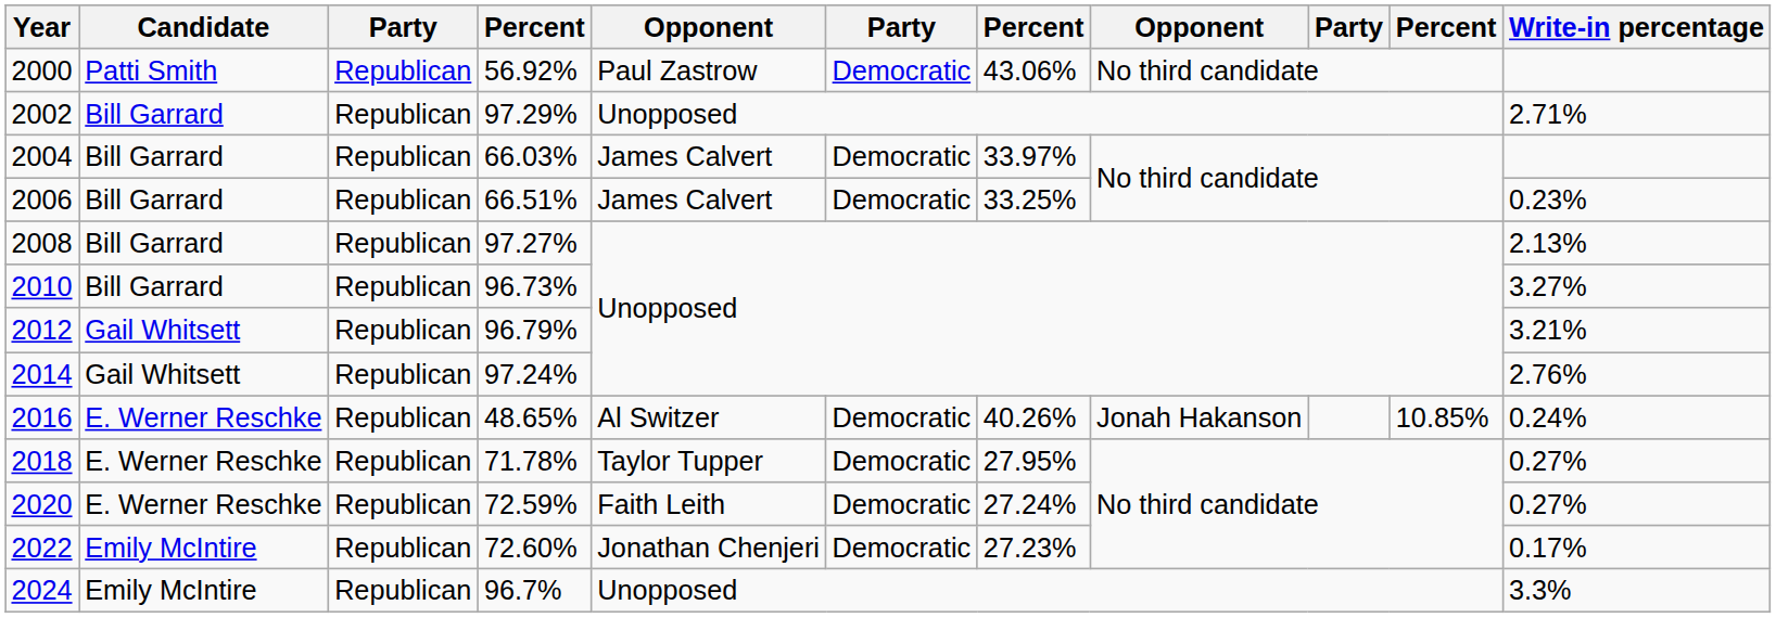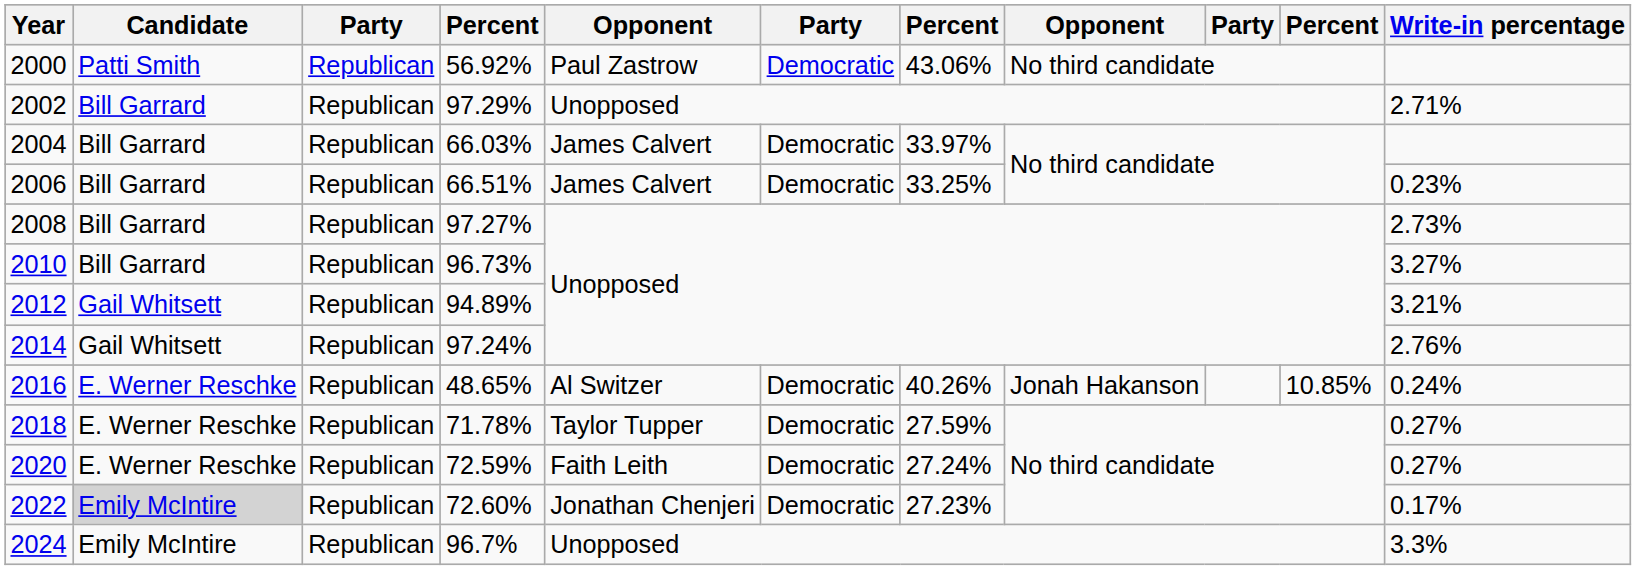2008 | Write-in percentage: 2.13% -> 2.73%
2012 | column 4: 96.79% -> 94.89%
2018 | column 7: 27.95% -> 27.59%
2022 | Candidate: no background -> lightgrey background
